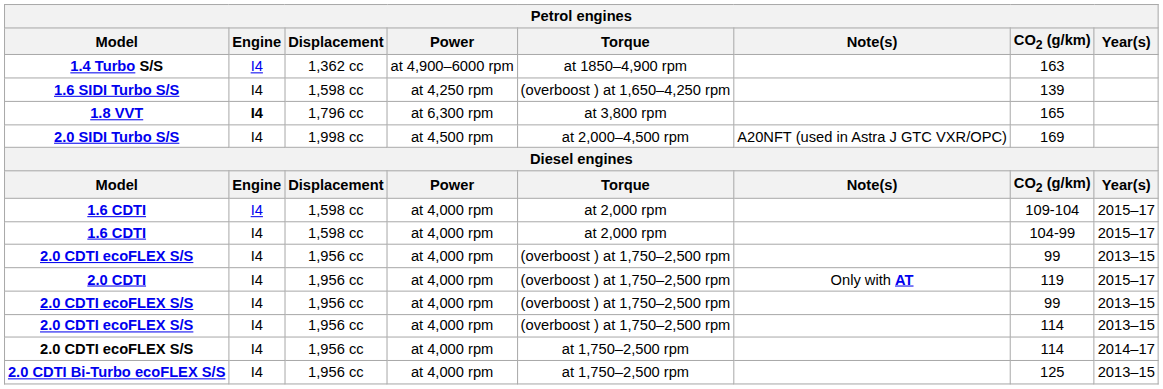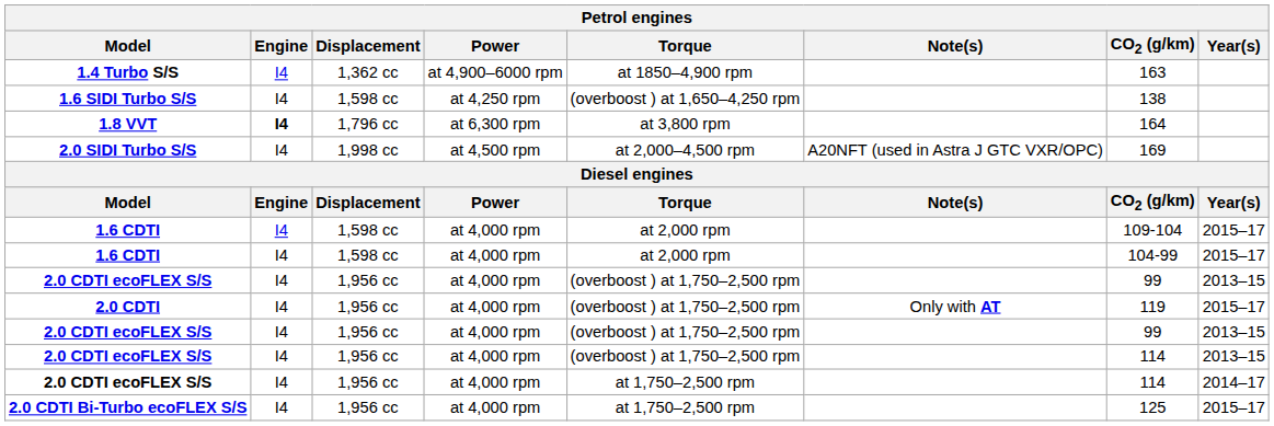1.6 SIDI Turbo S/S | CO2 (g/km): 139 -> 138
1.8 VVT | CO2 (g/km): 165 -> 164
2.0 CDTI Bi-Turbo ecoFLEX S/S | Year(s): 2013–15 -> 2015–17
